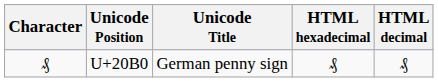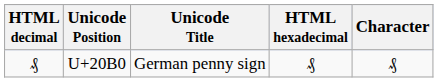columns swapped: Character <-> HTML decimal
